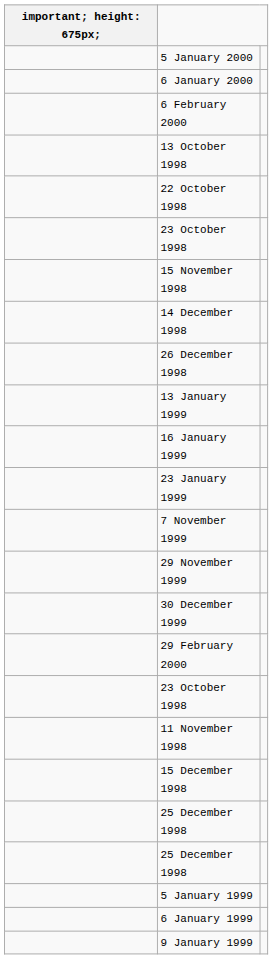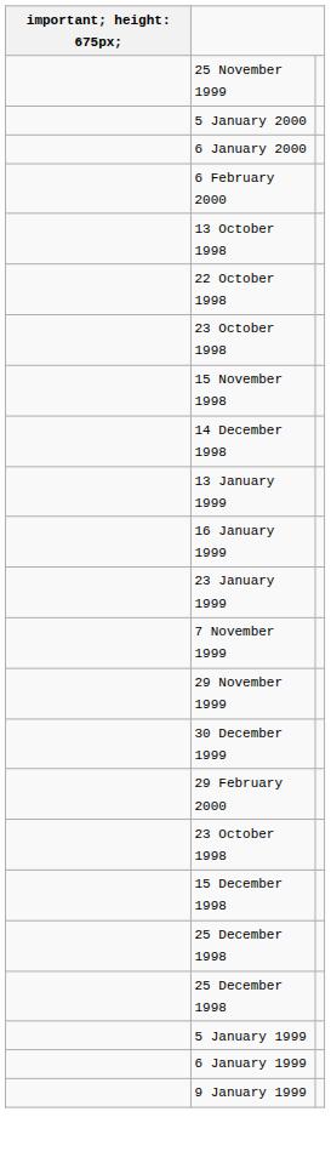+ row: 25 November 1999
- row: 26 December 1998
- row: 11 November 1998
